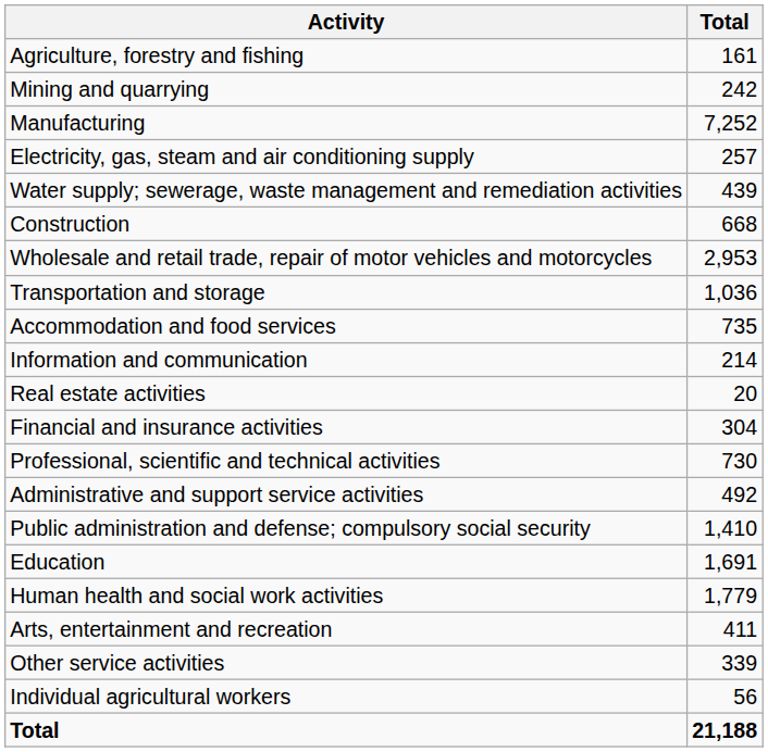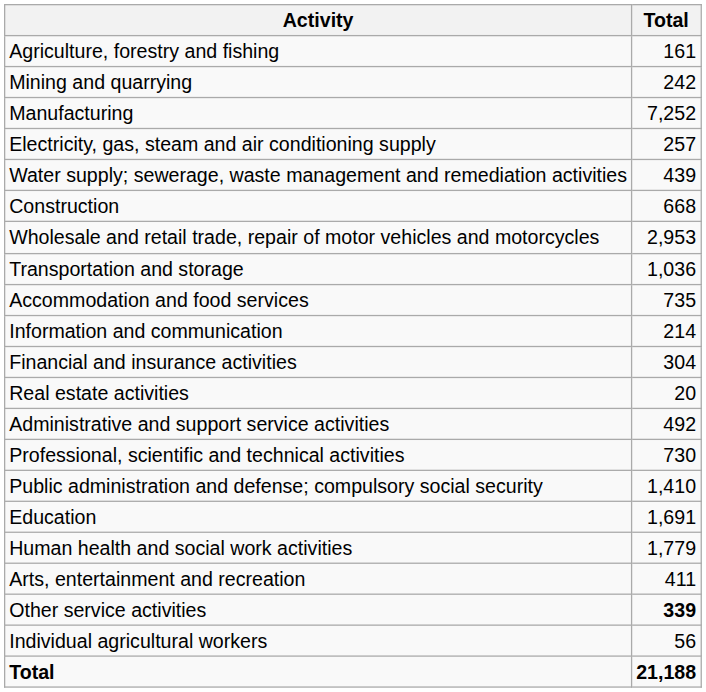rows swapped: Financial and insurance activities <-> Real estate activities
rows swapped: Professional, scientific and technical activities <-> Administrative and support service activities
Other service activities | Total: normal -> bold
